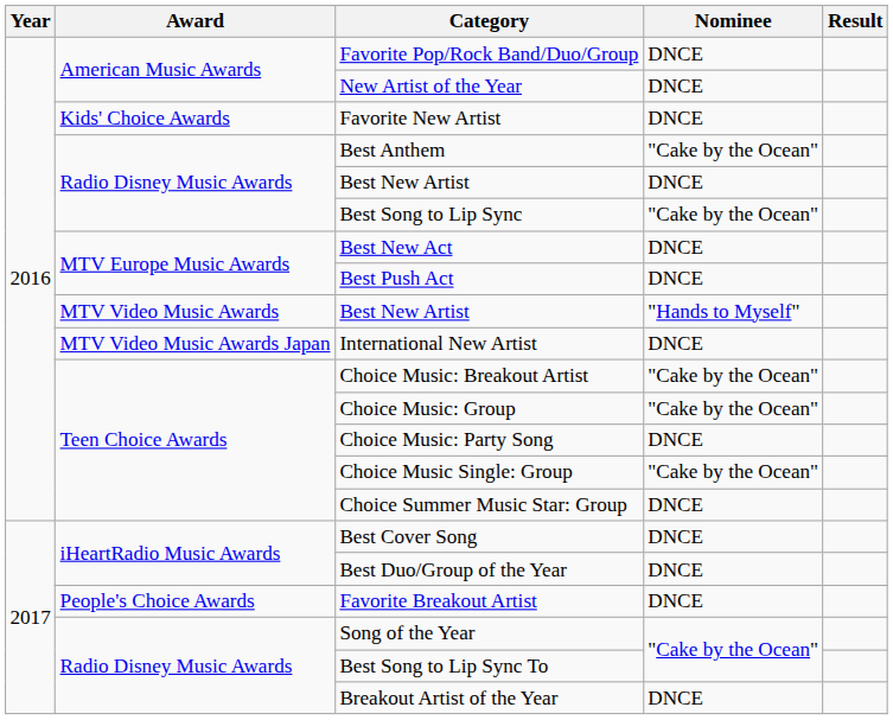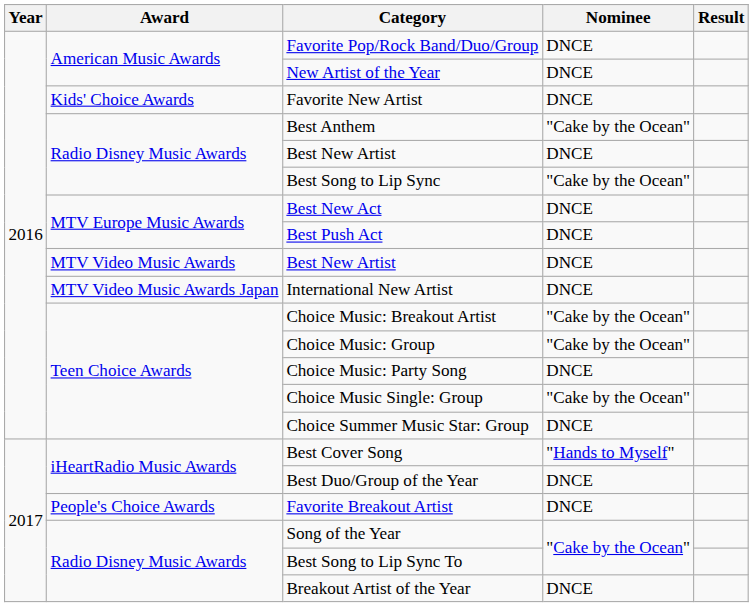MTV Video Music Awards / Best New Artist | Nominee: "Hands to Myself" -> DNCE
Best Cover Song | Nominee: DNCE -> "Hands to Myself"
